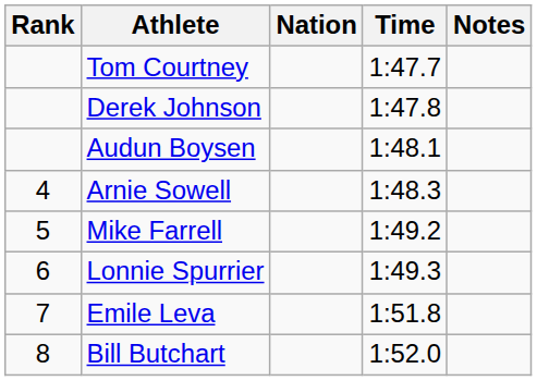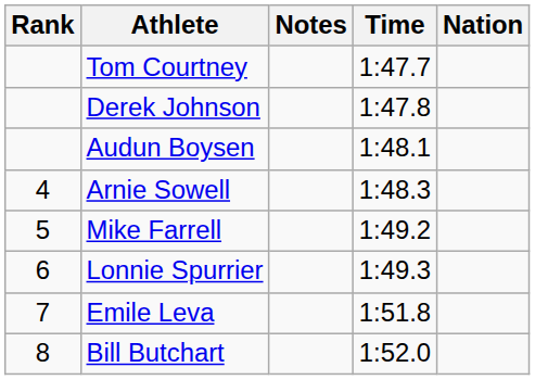columns swapped: Nation <-> Notes
